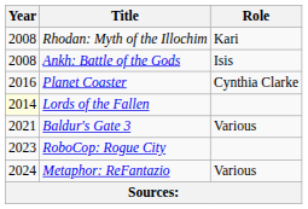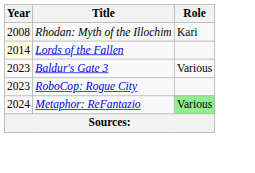- row: 2008 | Ankh: Battle of the Gods | Isis
- row: 2016 | Planet Coaster | Cynthia Clarke
Baldur's Gate 3 | Year: 2021 -> 2023
Metaphor: ReFantazio | Role: no background -> lightgreen background
